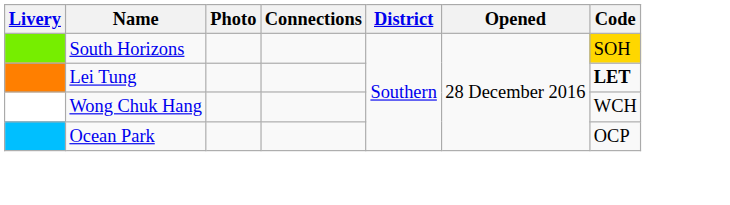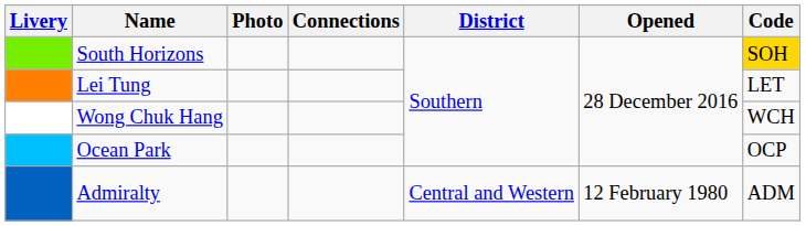Lei Tung | Code: bold -> normal
+ row: Admiralty | Central and Western | 12 February 1980 | ADM
